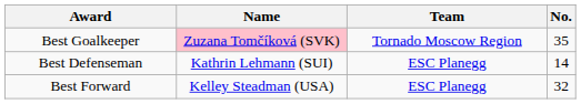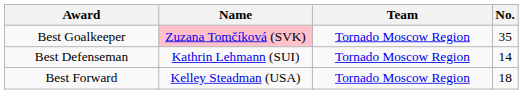Best Defenseman | Team: ESC Planegg -> Tornado Moscow Region
Best Forward | Team: ESC Planegg -> Tornado Moscow Region
Best Forward | No.: 32 -> 18
